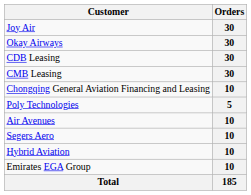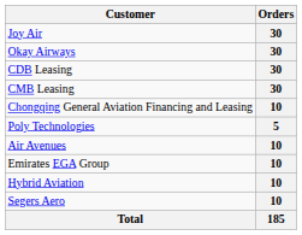rows swapped: Emirates EGA Group <-> Segers Aero
